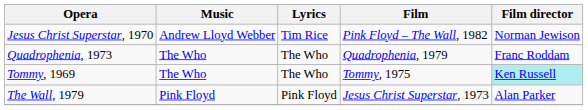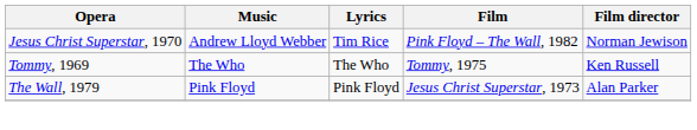- row: Quadrophenia, 1973 | The Who | The Who | Quadrophenia, 1979 | Franc Roddam
Tommy, 1969 | Film director: paleturquoise background -> no background
